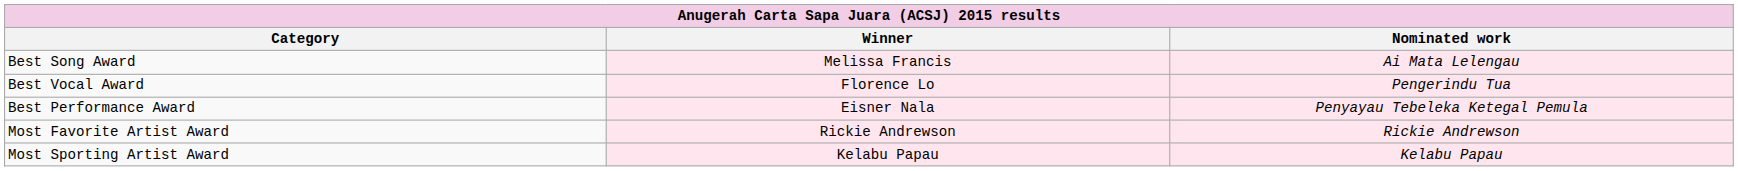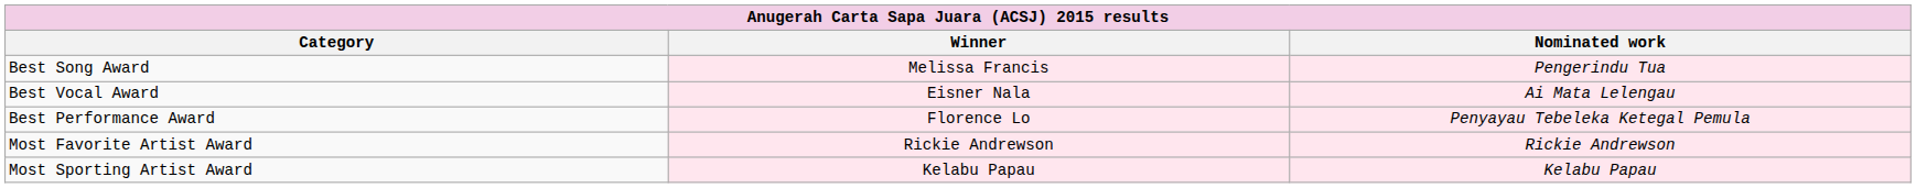Best Song Award | Nominated work: Ai Mata Lelengau -> Pengerindu Tua
Best Vocal Award | Winner: Florence Lo -> Eisner Nala
Best Vocal Award | Nominated work: Pengerindu Tua -> Ai Mata Lelengau
Best Performance Award | Winner: Eisner Nala -> Florence Lo
